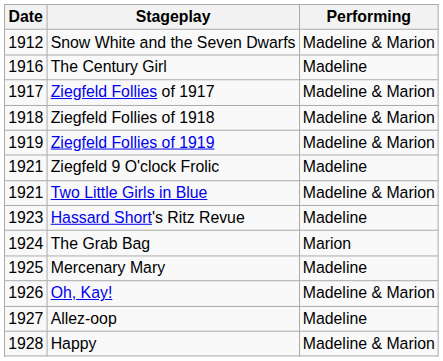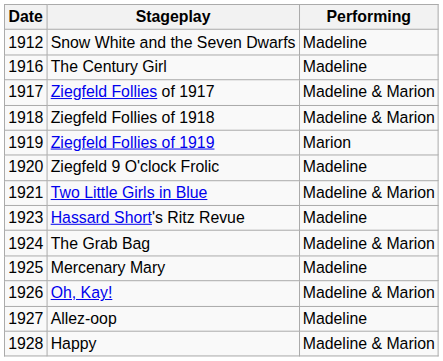Snow White and the Seven Dwarfs | Performing: Madeline & Marion -> Madeline
Ziegfeld Follies of 1919 | Performing: Madeline & Marion -> Marion
Ziegfeld 9 O'clock Frolic | Date: 1921 -> 1920
The Grab Bag | Performing: Marion -> Madeline & Marion
